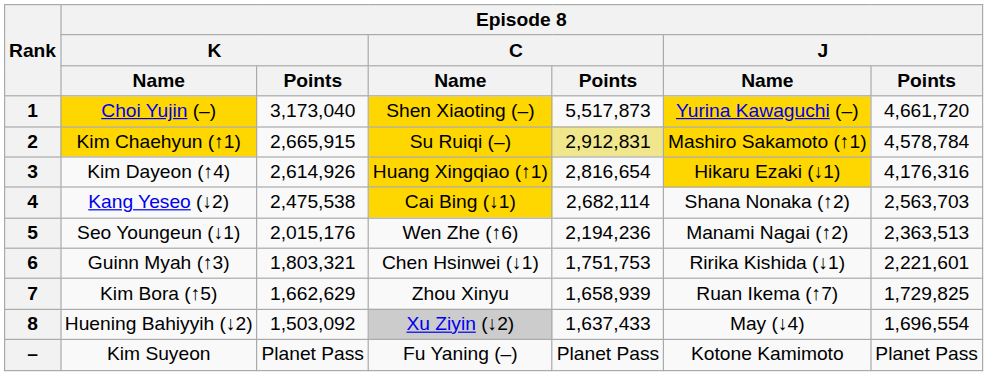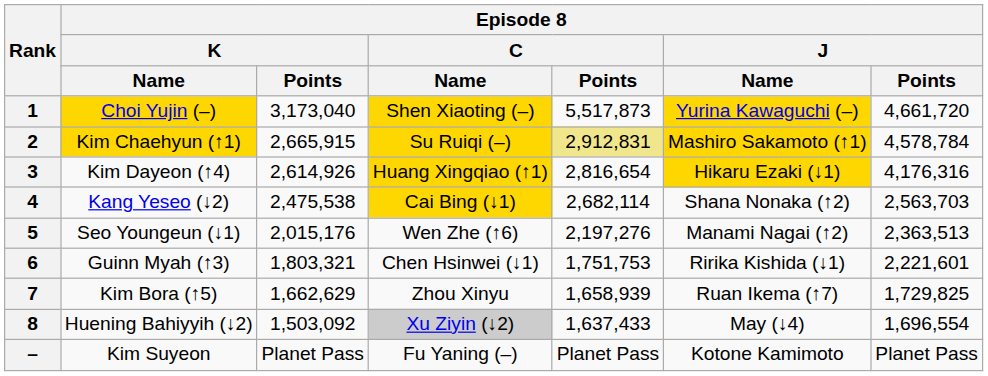5 | Episode 8 / C / Points: 2,194,236 -> 2,197,276
